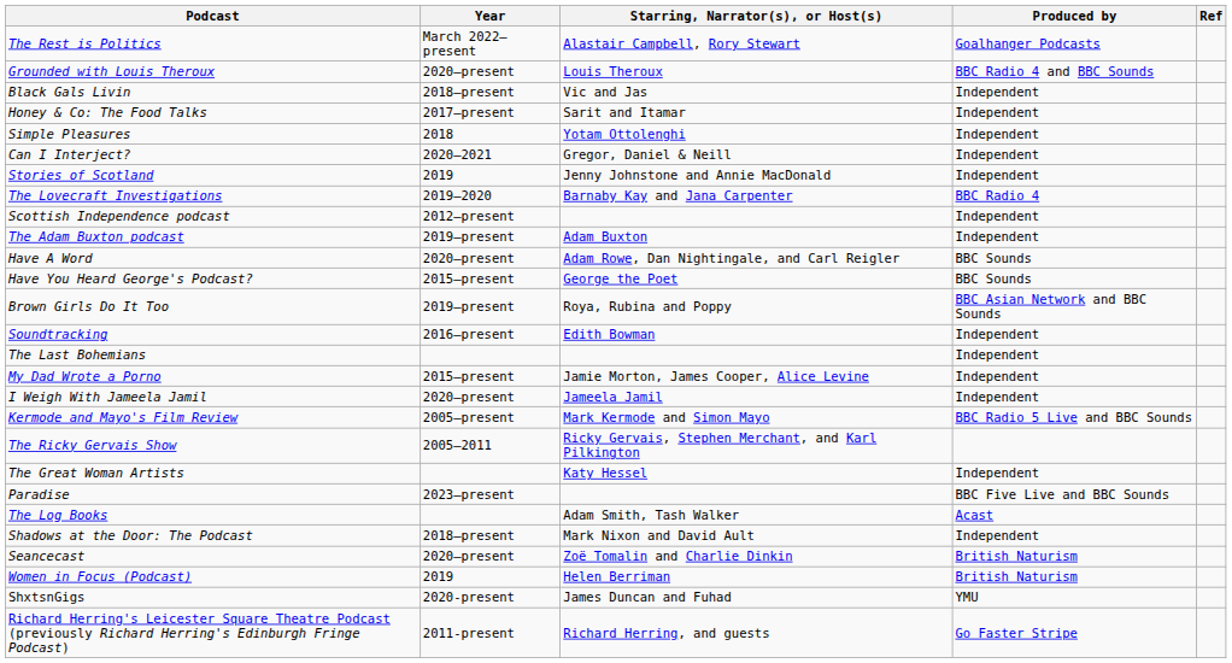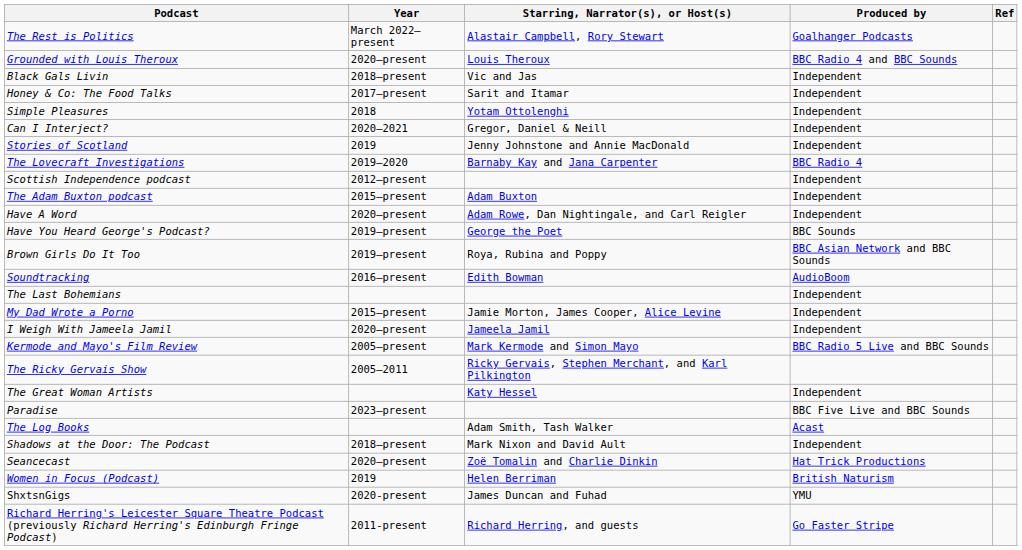The Adam Buxton podcast | Year: 2019–present -> 2015–present
Have A Word | Produced by: BBC Sounds -> Independent
Have You Heard George's Podcast? | Year: 2015–present -> 2019–present
Soundtracking | Produced by: Independent -> AudioBoom
Seancecast | Produced by: British Naturism -> Hat Trick Productions
